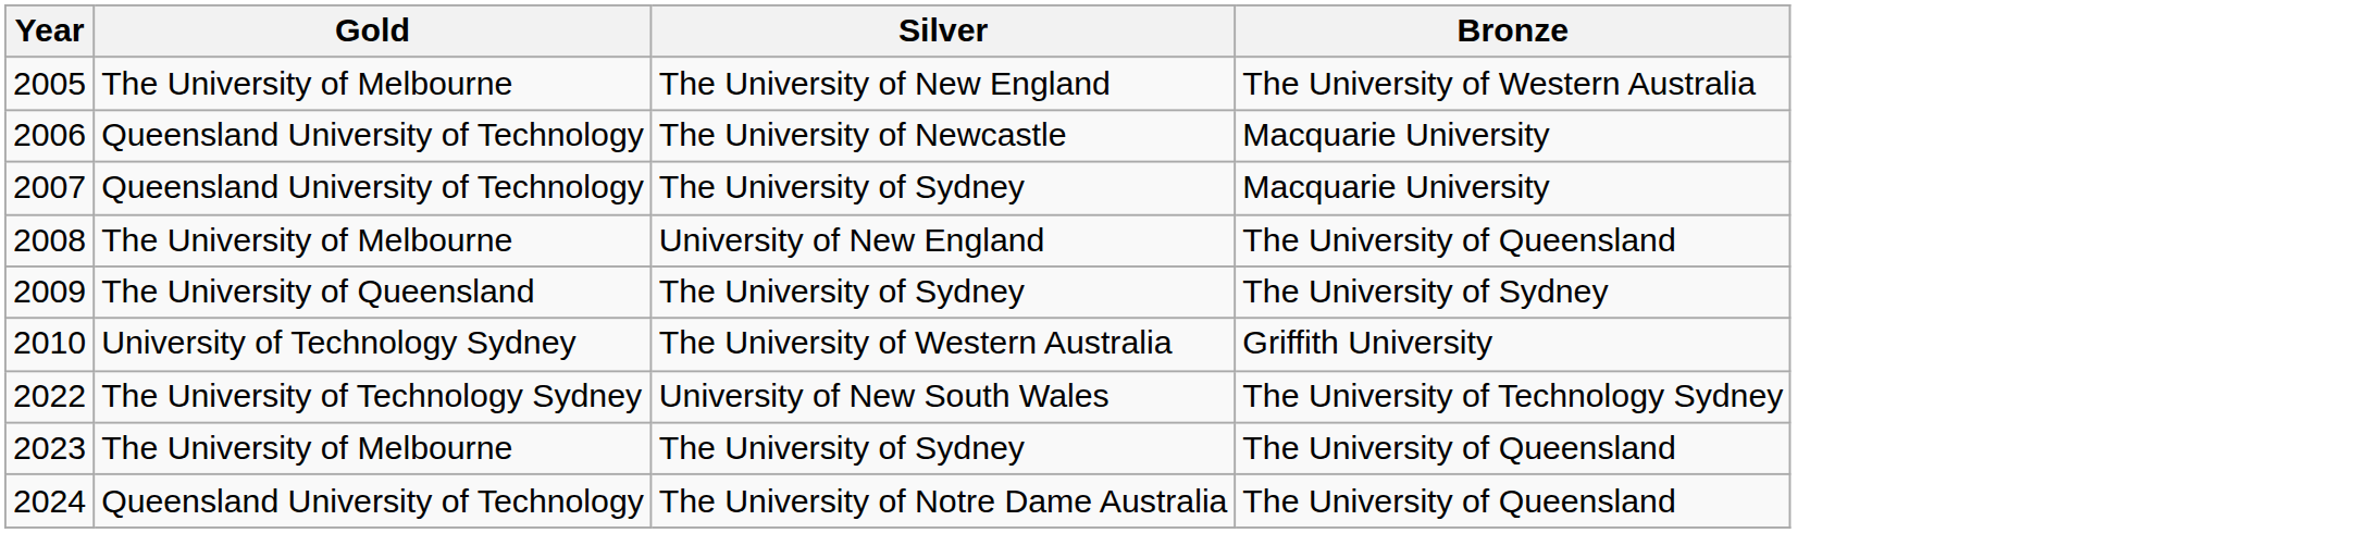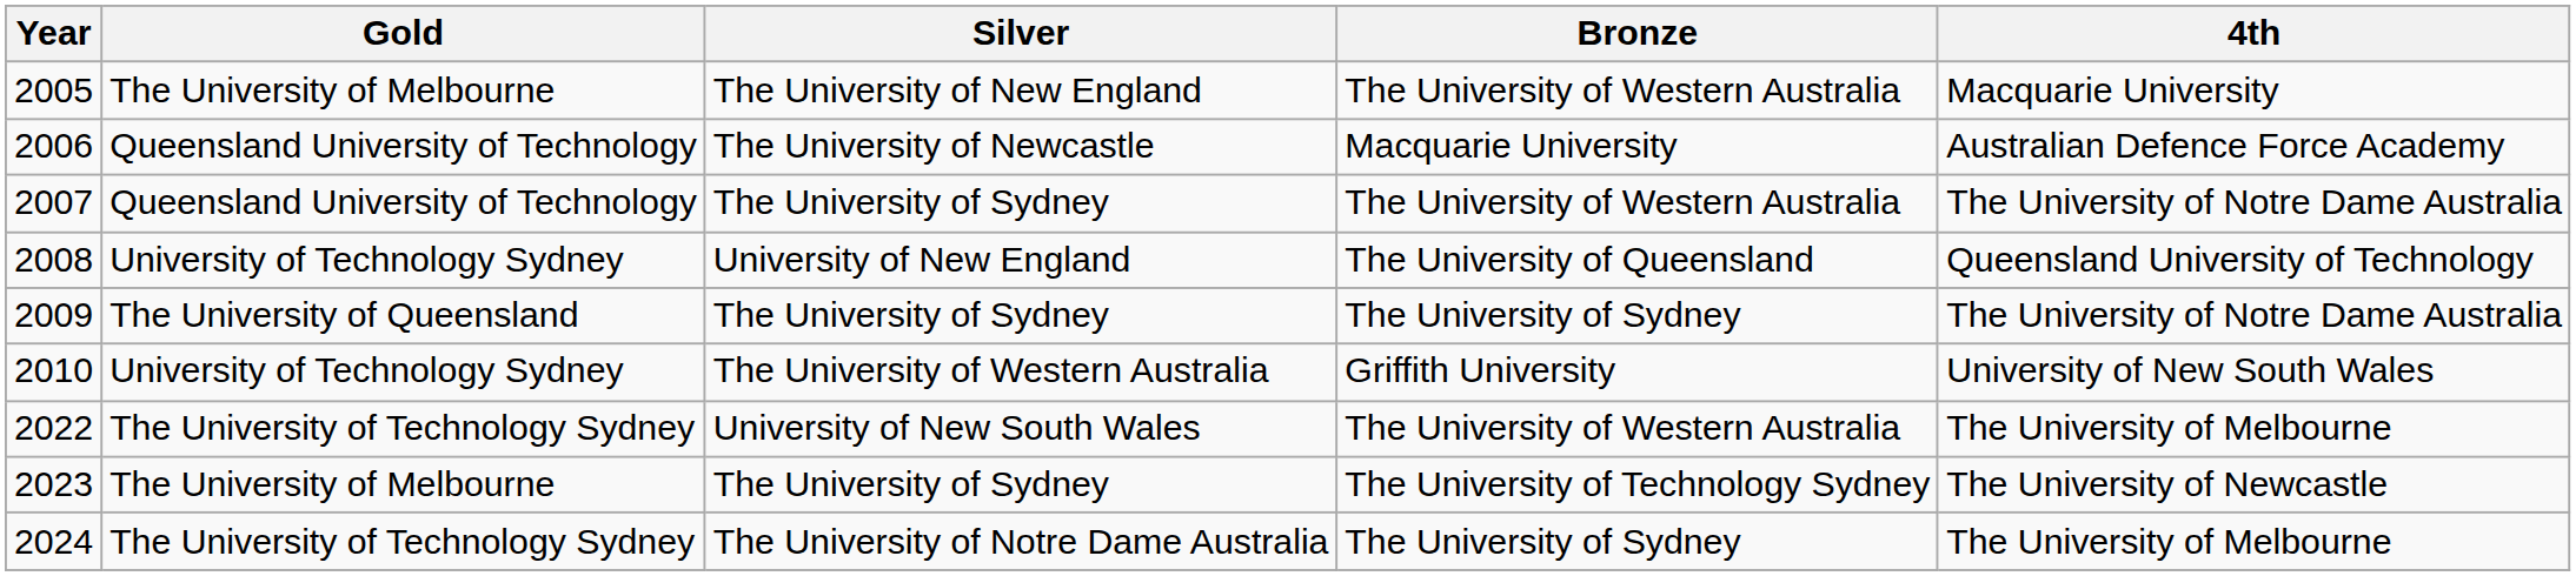+ column: 4th | Macquarie University | Australian Defence Force Academy | The University of Notre Dame Australia | Queensland University of Technology | The University of Notre Dame Australia | University of New South Wales | The University of Melbourne | The University of Newcastle | The University of Melbourne
2007 | Bronze: Macquarie University -> The University of Western Australia
2008 | Gold: The University of Melbourne -> University of Technology Sydney
2022 | Bronze: The University of Technology Sydney -> The University of Western Australia
2023 | Bronze: The University of Queensland -> The University of Technology Sydney
2024 | Gold: Queensland University of Technology -> The University of Technology Sydney
2024 | Bronze: The University of Queensland -> The University of Sydney
